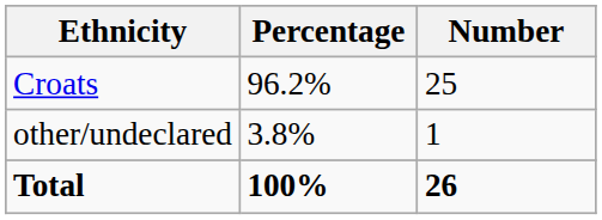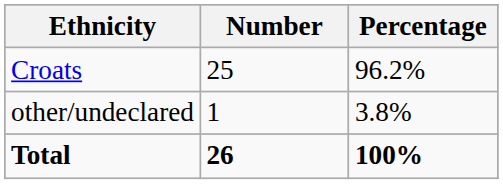columns swapped: Number <-> Percentage
